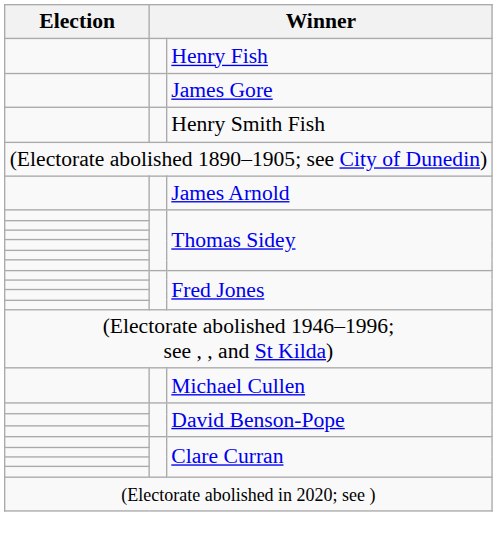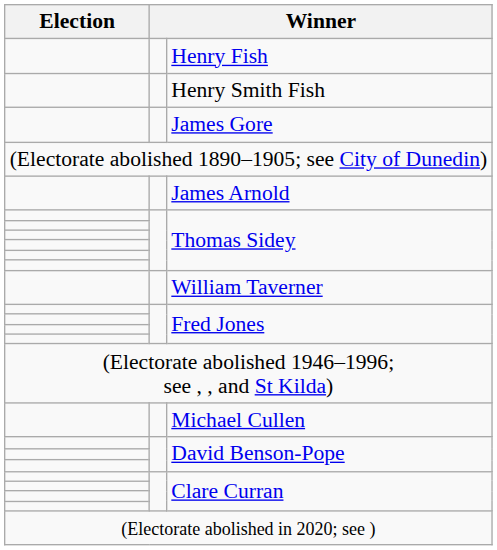rows swapped: James Gore <-> Henry Smith Fish
+ row: William Taverner
